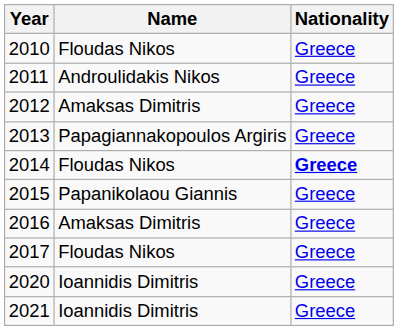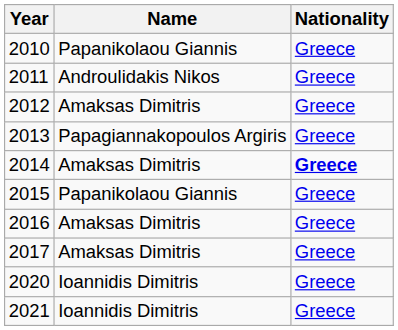2010 | Name: Floudas Nikos -> Papanikolaou Giannis
2014 | Name: Floudas Nikos -> Amaksas Dimitris
2017 | Name: Floudas Nikos -> Amaksas Dimitris
